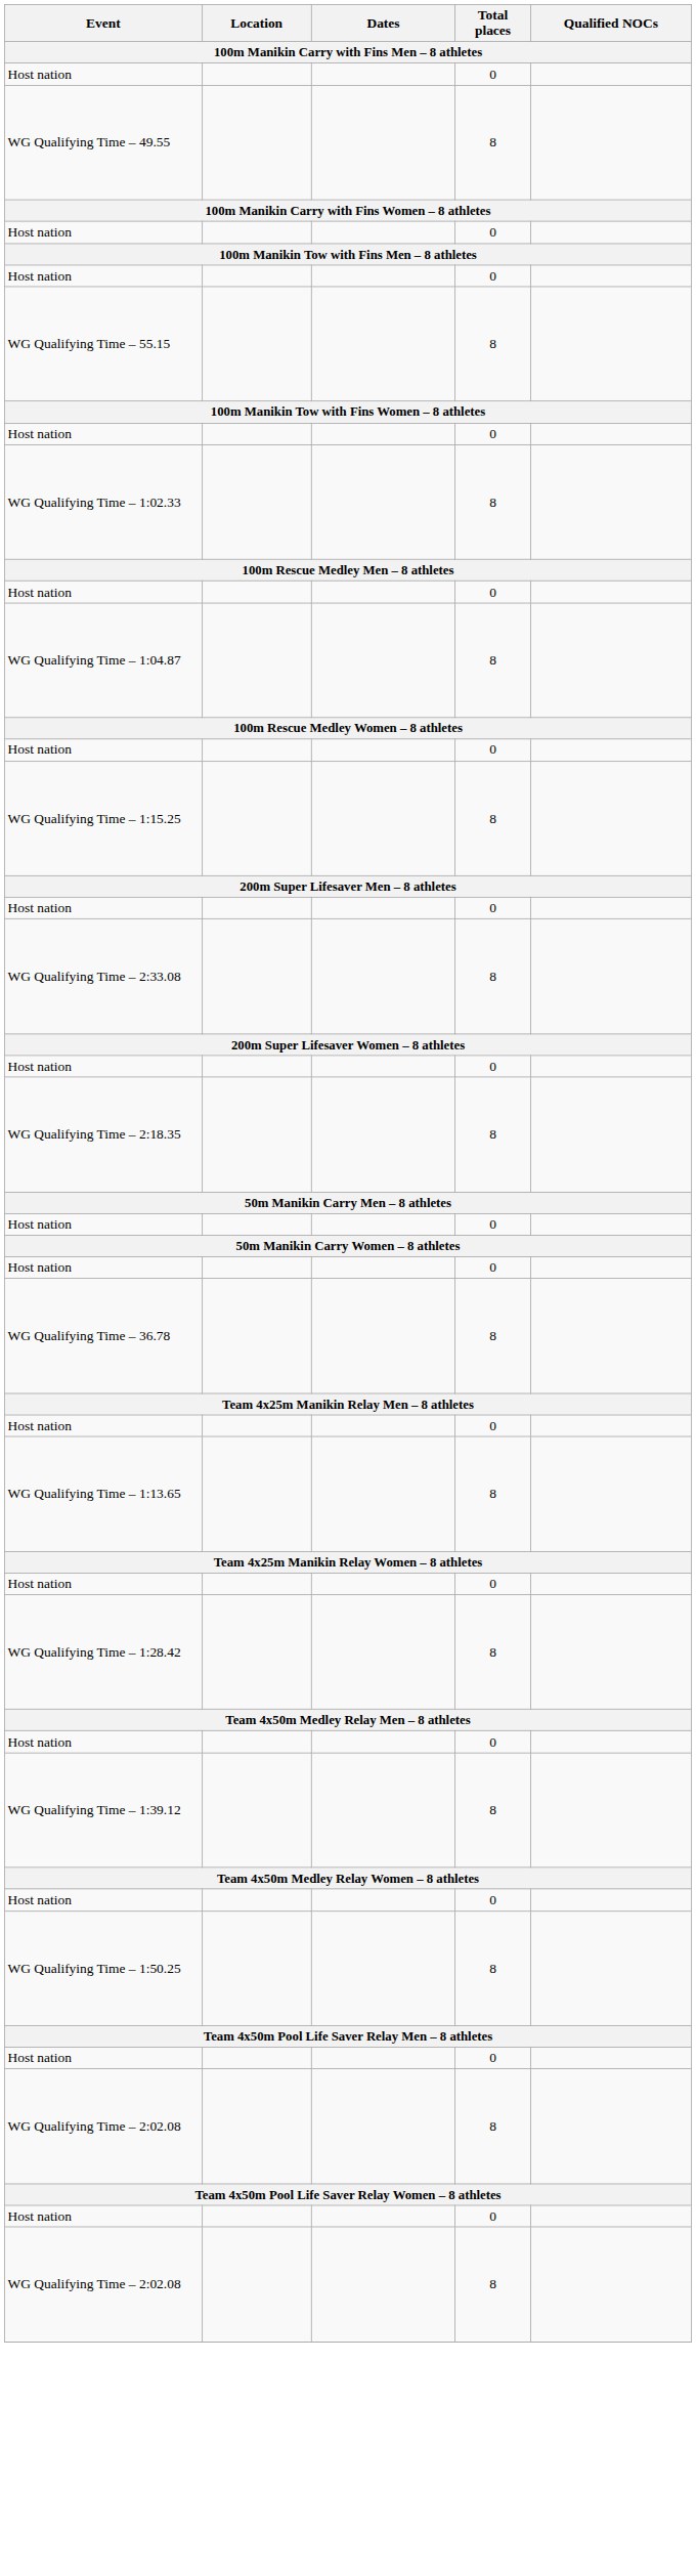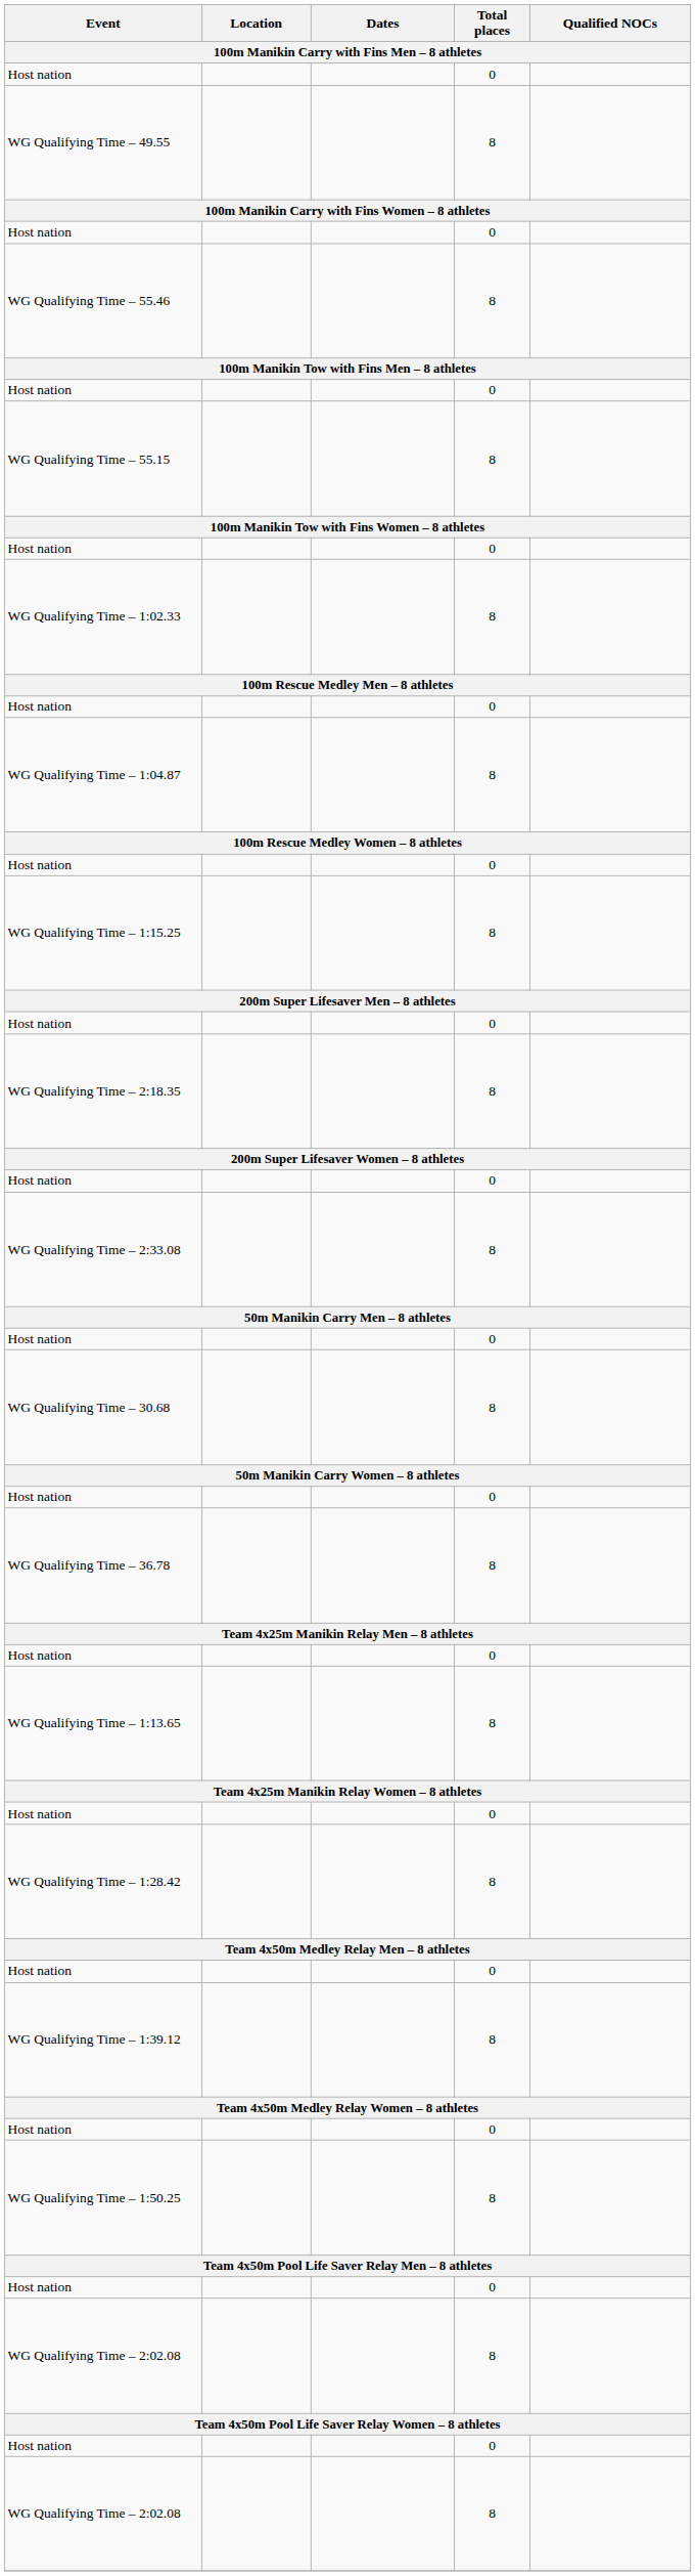+ row: WG Qualifying Time – 55.46 | 8
rows swapped: WG Qualifying Time – 2:18.35 <-> WG Qualifying Time – 2:33.08
+ row: WG Qualifying Time – 30.68 | 8
